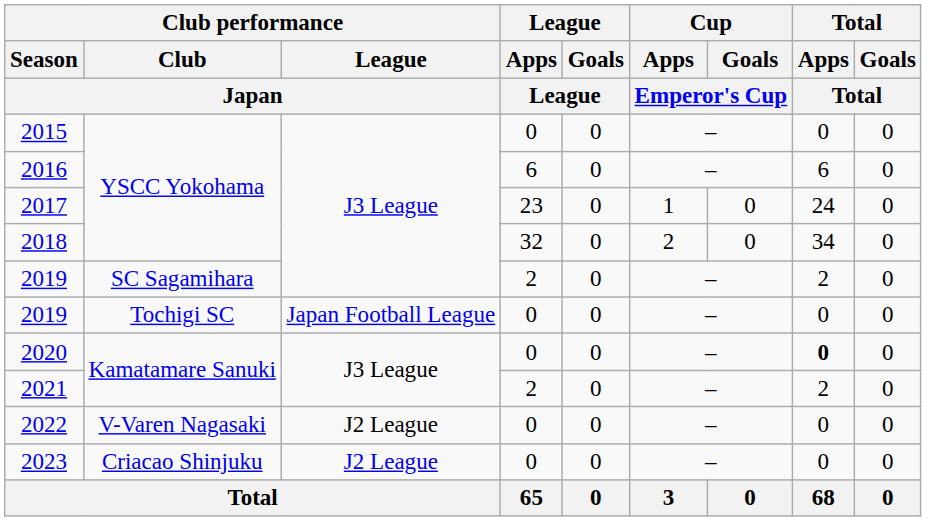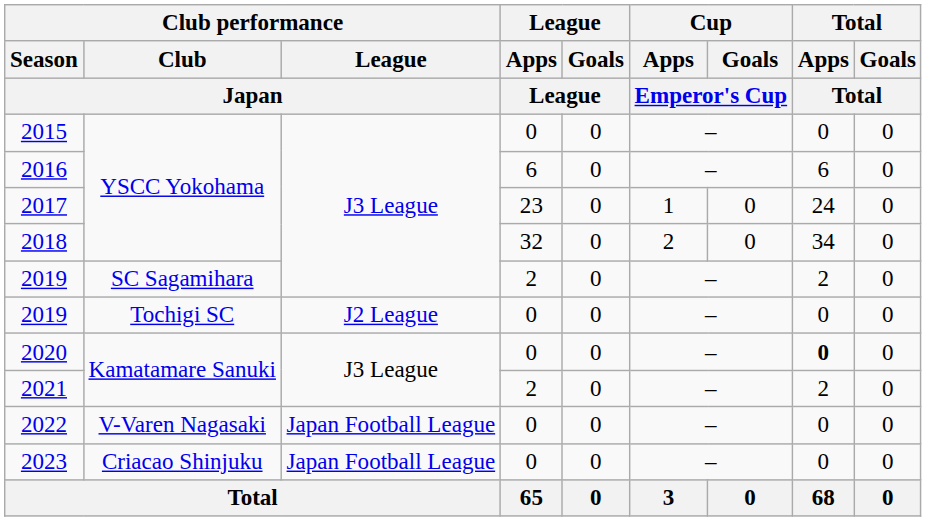2019 / Tochigi SC | Club performance / League / Japan: Japan Football League -> J2 League
2022 | Club performance / League / Japan: J2 League -> Japan Football League
2023 | Club performance / League / Japan: J2 League -> Japan Football League
